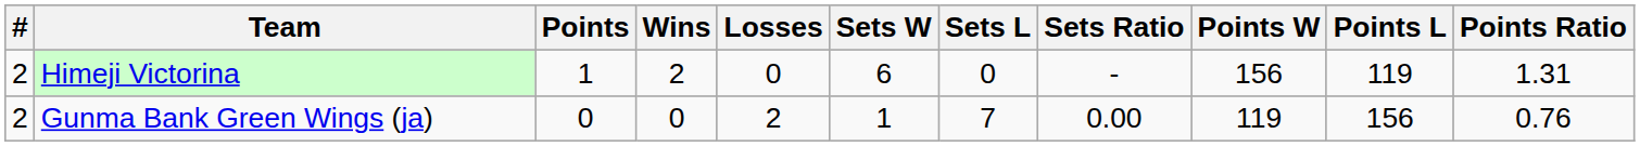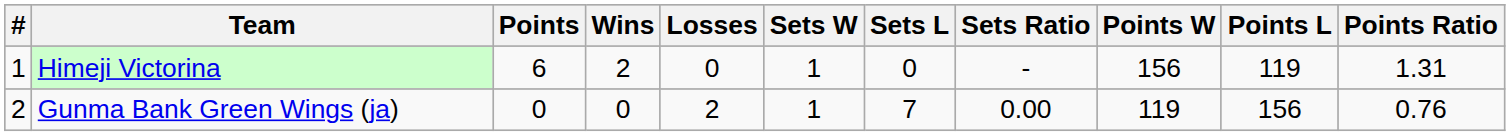Himeji Victorina | #: 2 -> 1
Himeji Victorina | Points: 1 -> 6
Himeji Victorina | Sets W: 6 -> 1
